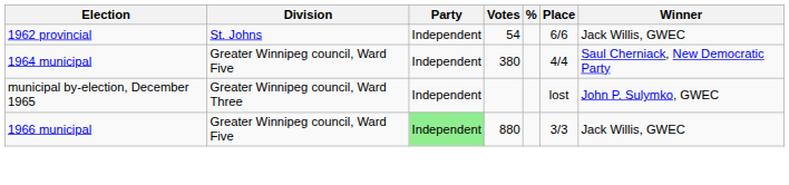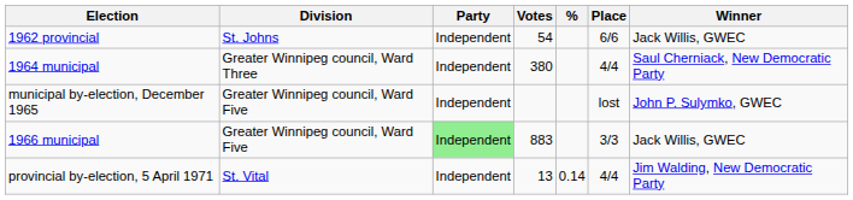1964 municipal | Division: Greater Winnipeg council, Ward Five -> Greater Winnipeg council, Ward Three
municipal by-election, December 1965 | Division: Greater Winnipeg council, Ward Three -> Greater Winnipeg council, Ward Five
1966 municipal | Votes: 880 -> 883
+ row: provincial by-election, 5 April 1971 | St. Vital | Independent | 13 | 0.14 | 4/4 | Jim Walding, New Democratic Party
